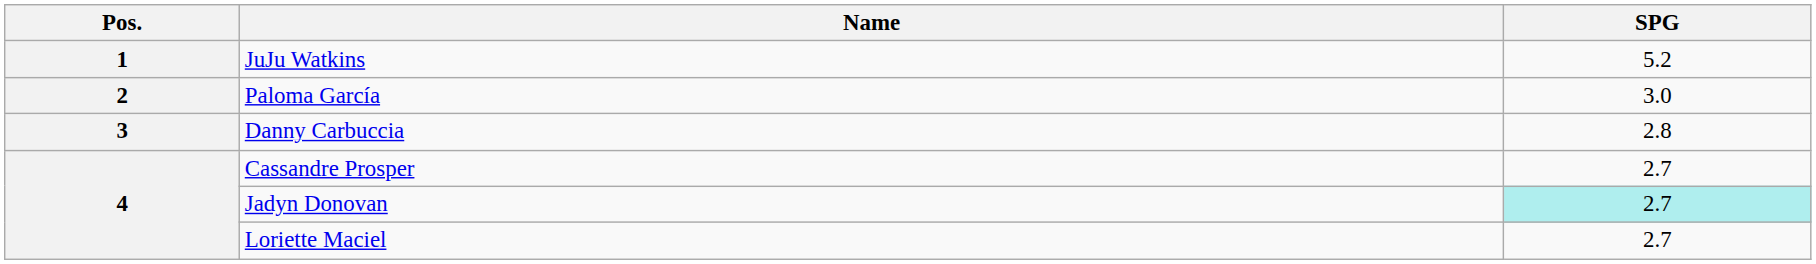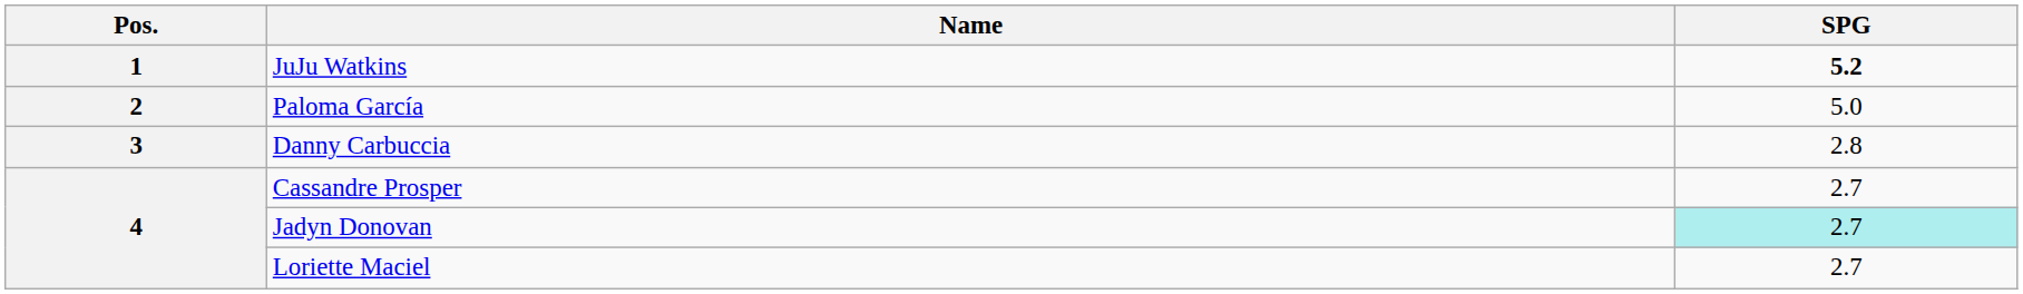JuJu Watkins | SPG: normal -> bold
Paloma García | SPG: 3.0 -> 5.0
